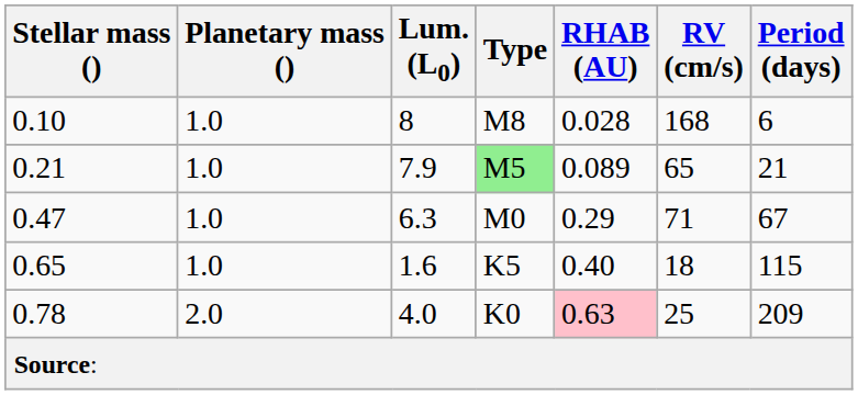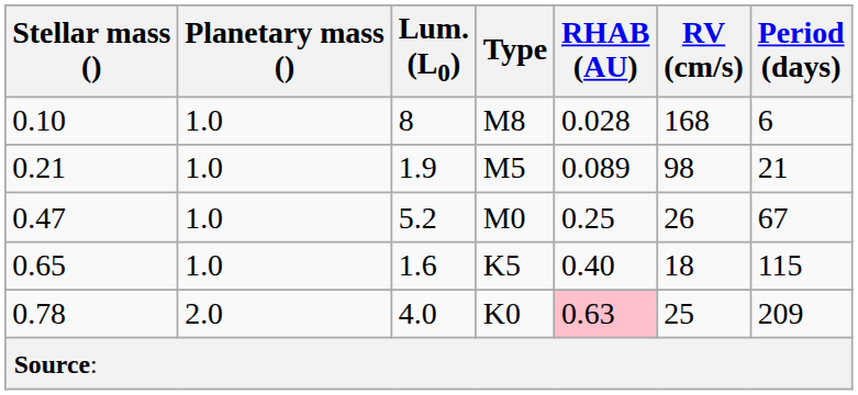0.21 | Lum. (L0): 7.9 -> 1.9
0.21 | Type: lightgreen background -> no background
0.21 | RV (cm/s): 65 -> 98
0.47 | Lum. (L0): 6.3 -> 5.2
0.47 | RHAB (AU): 0.29 -> 0.25
0.47 | RV (cm/s): 71 -> 26
